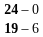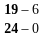rows swapped: 19 – 6 <-> 24 – 0
